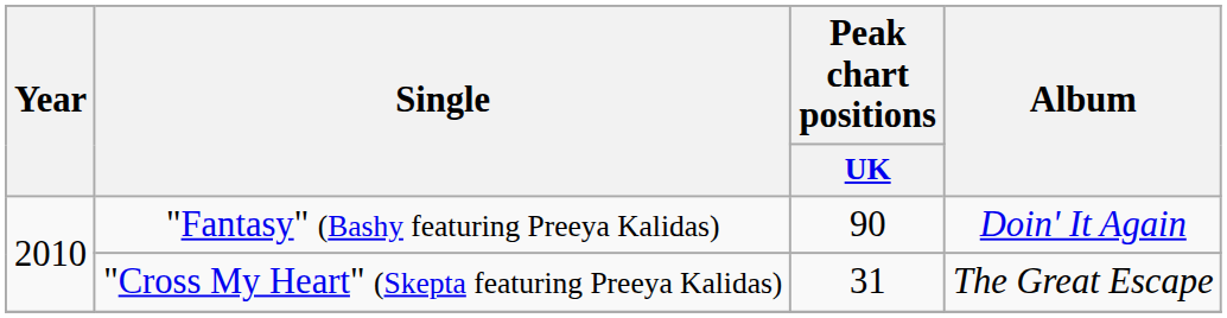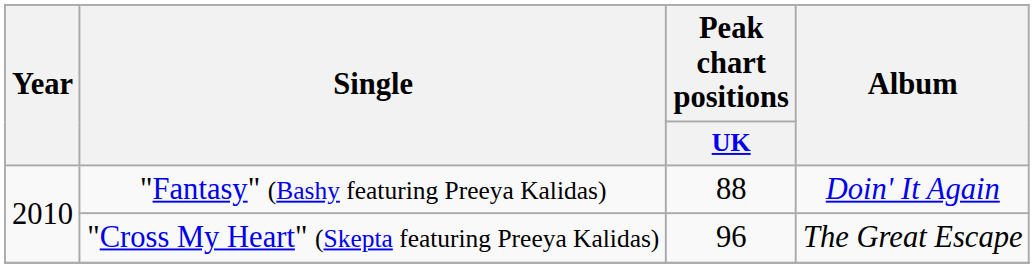"Fantasy" (Bashy featuring Preeya Kalidas) | Peak chart positions / UK: 90 -> 88
"Cross My Heart" (Skepta featuring Preeya Kalidas) | Peak chart positions / UK: 31 -> 96
